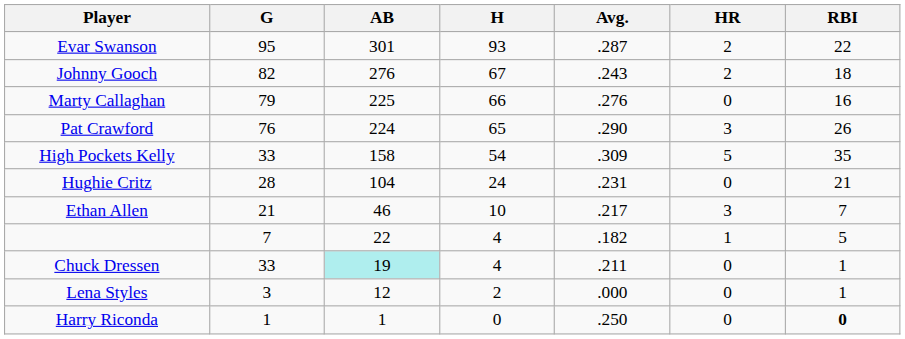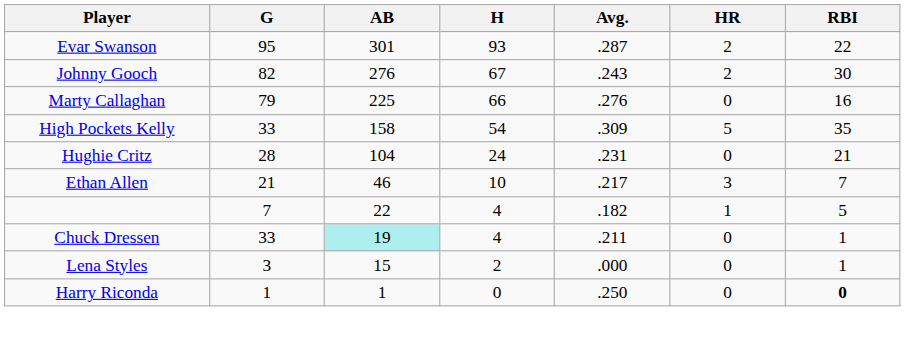Johnny Gooch | RBI: 18 -> 30
- row: Pat Crawford | 76 | 224 | 65 | .290 | 3 | 26
Lena Styles | AB: 12 -> 15
